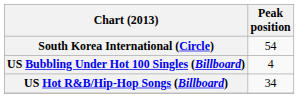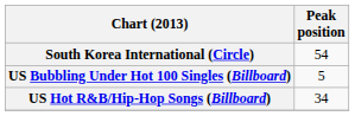US Bubbling Under Hot 100 Singles (Billboard) | Peak position: 4 -> 5
